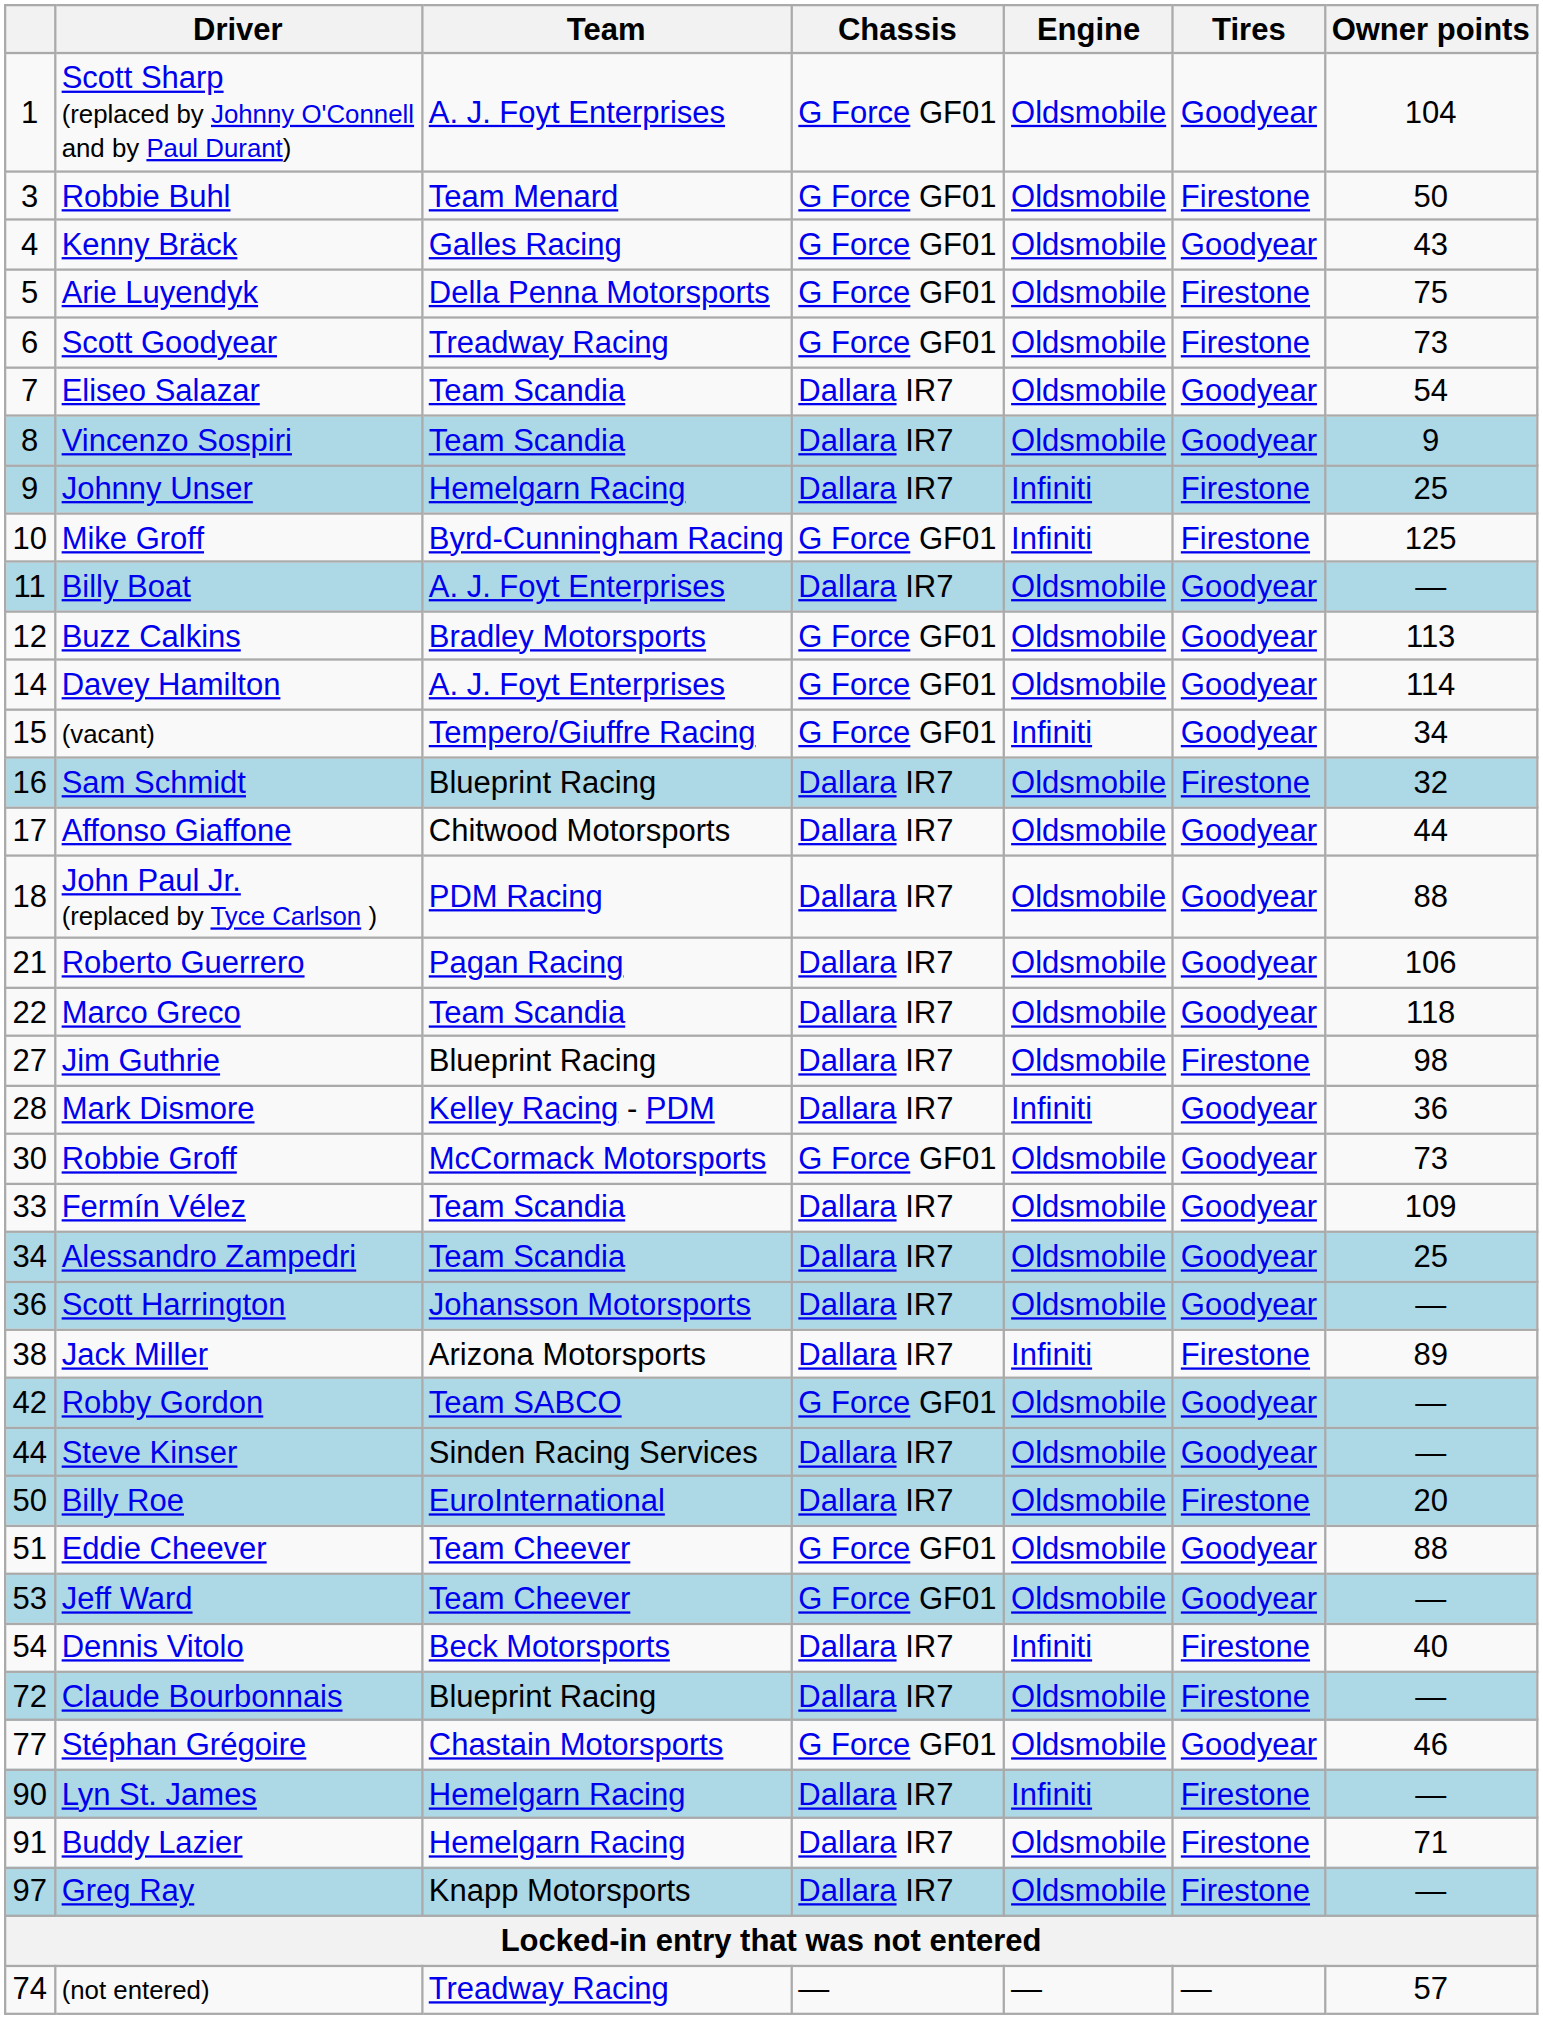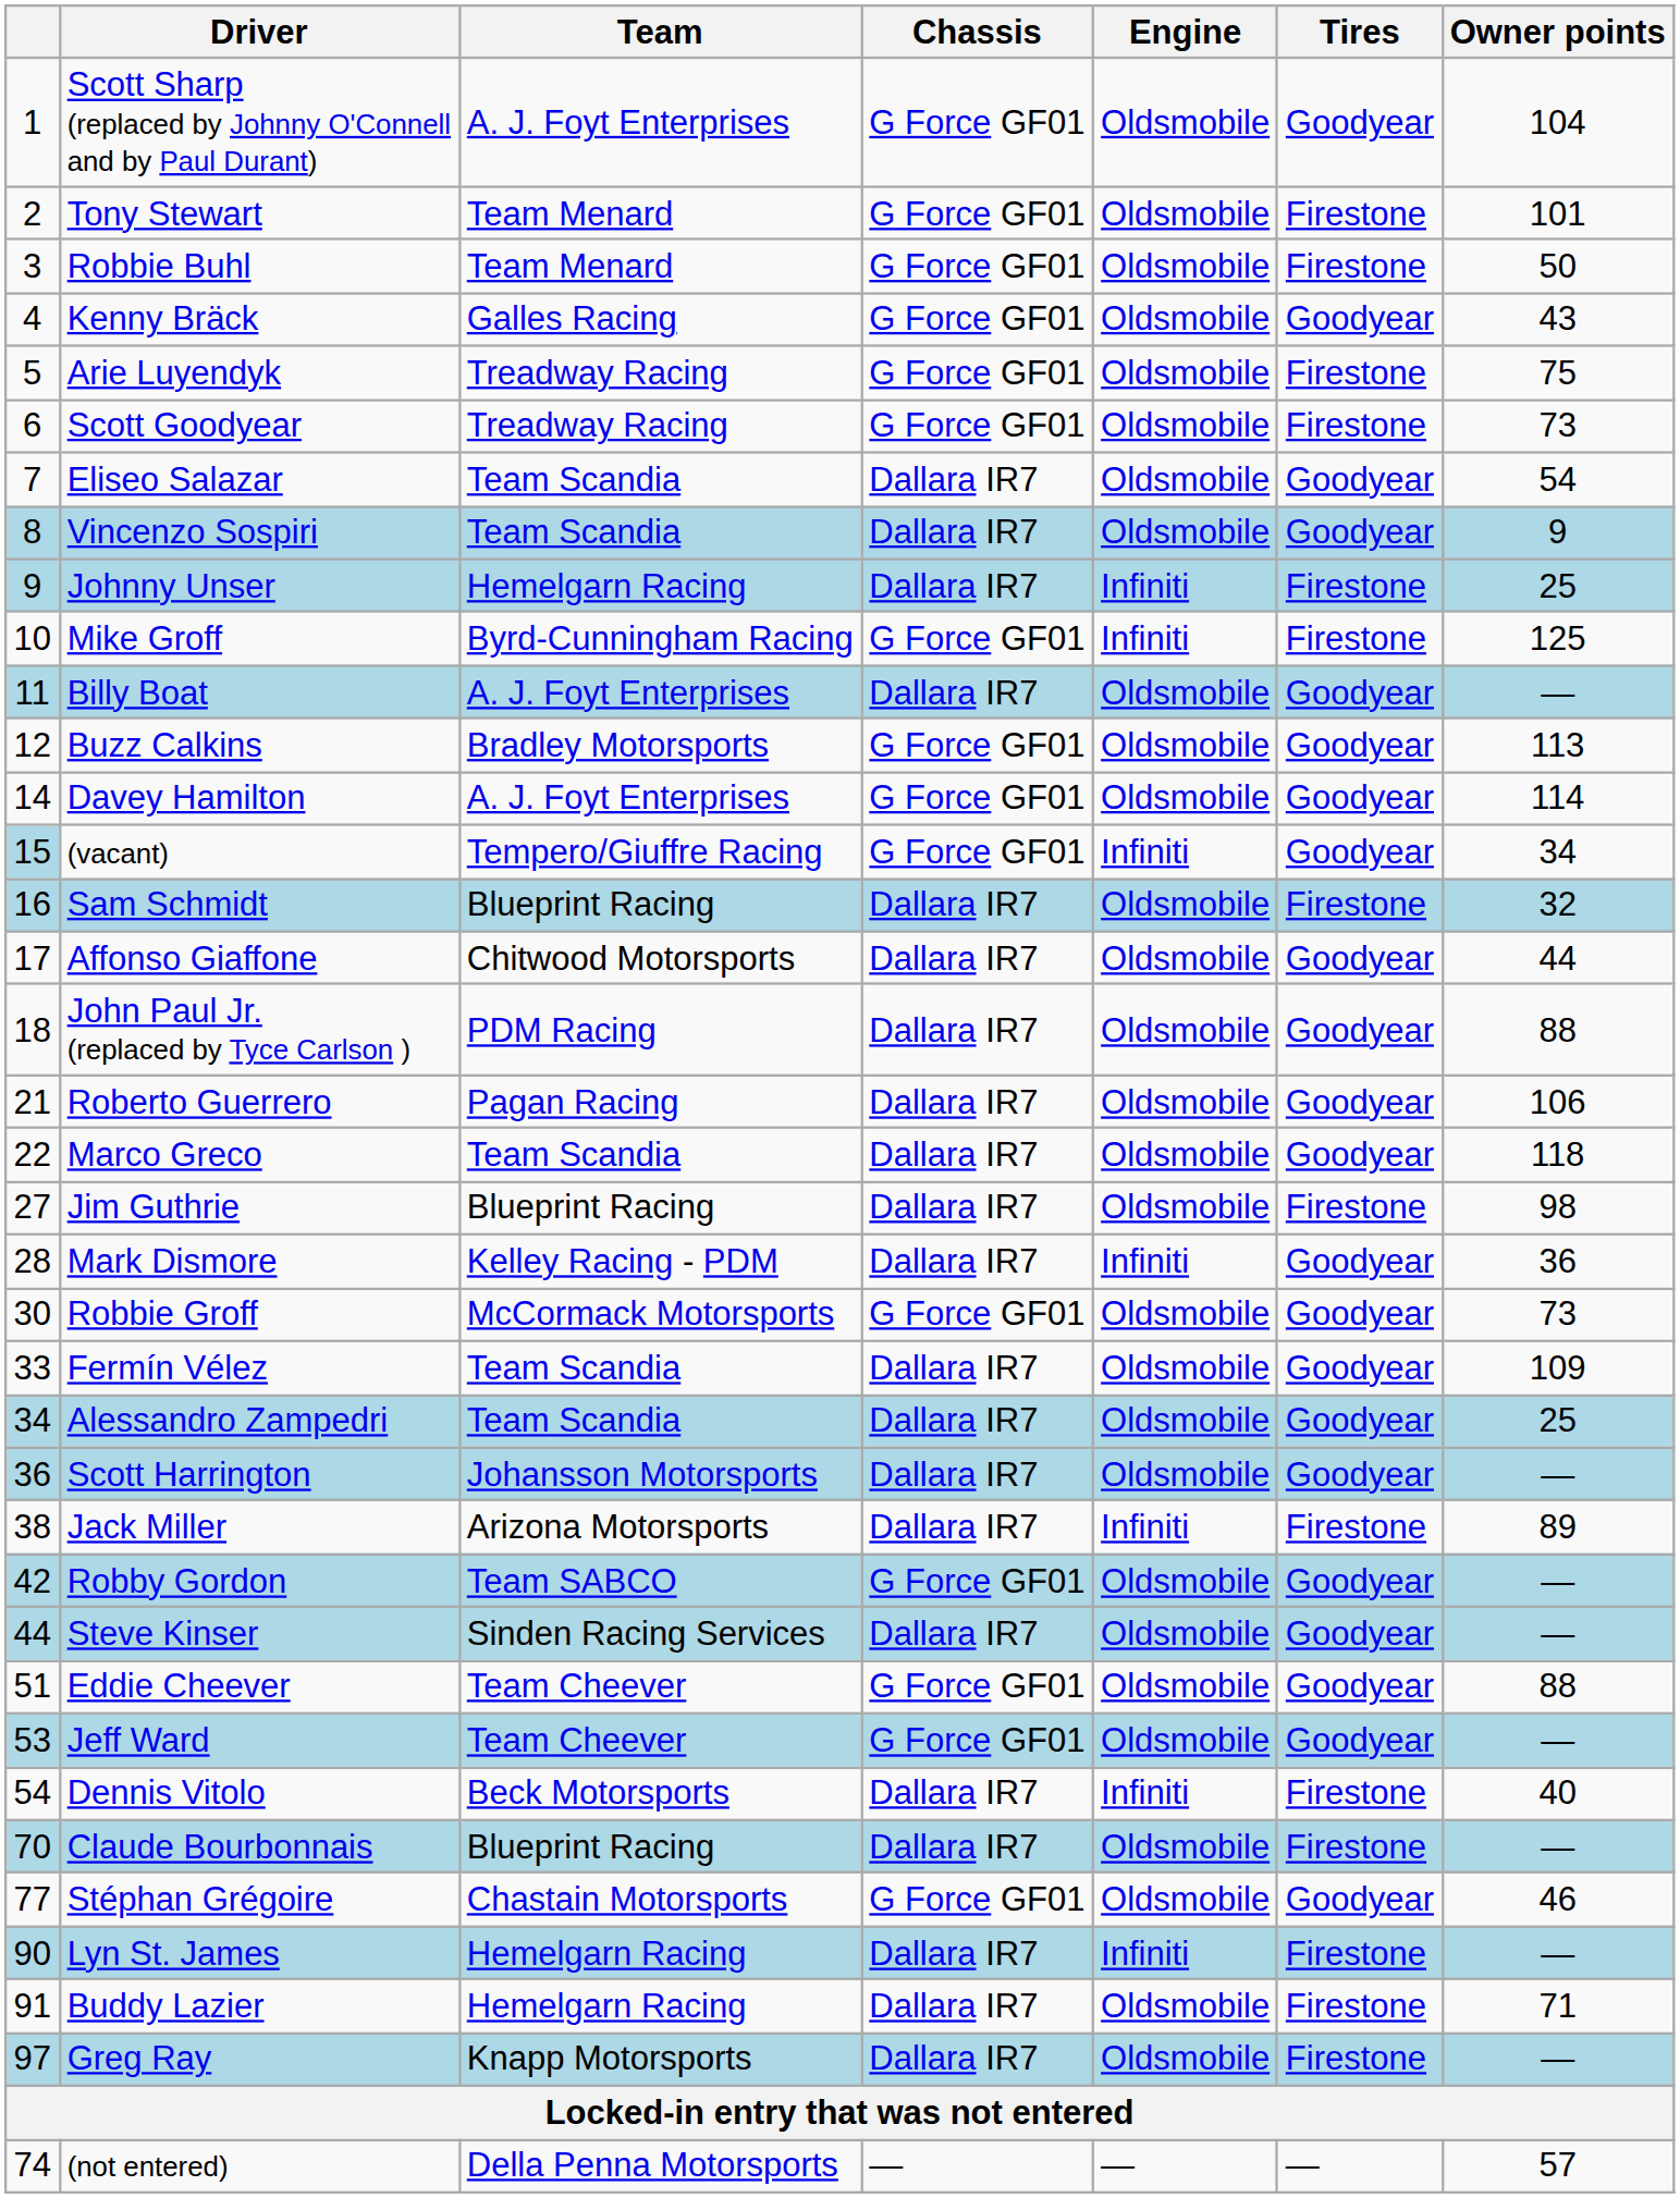+ row: 2 | Tony Stewart | Team Menard | G Force GF01 | Oldsmobile | Firestone | 101
Arie Luyendyk | Team: Della Penna Motorsports -> Treadway Racing
(vacant) | column 1: no background -> lightblue background
- row: 50 | Billy Roe | EuroInternational | Dallara IR7 | Oldsmobile | Firestone | 20
Claude Bourbonnais | column 1: 72 -> 70
(not entered) | Team: Treadway Racing -> Della Penna Motorsports
